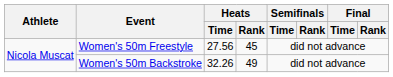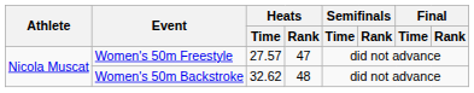Women's 50m Freestyle | Heats / Time: 27.56 -> 27.57
Women's 50m Freestyle | Heats / Rank: 45 -> 47
Women's 50m Backstroke | Heats / Time: 32.26 -> 32.62
Women's 50m Backstroke | Heats / Rank: 49 -> 48
